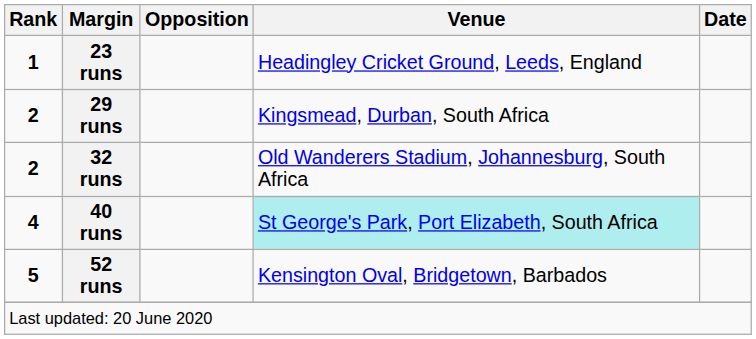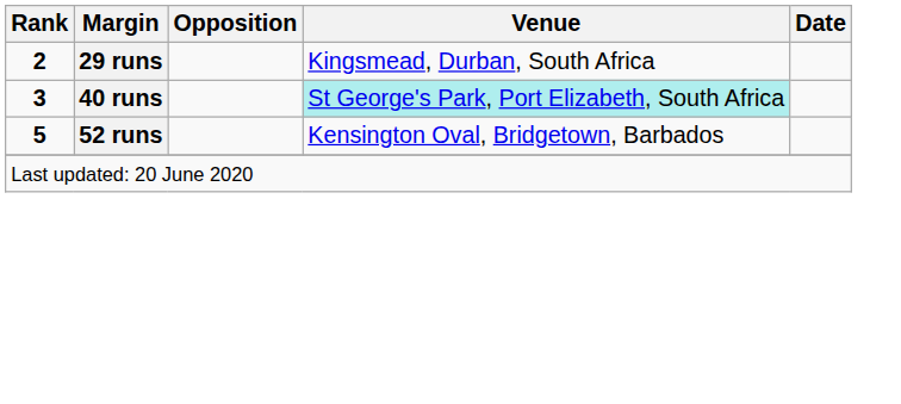- row: 1 | 23 runs | Headingley Cricket Ground, Leeds, England
- row: 2 | 32 runs | Old Wanderers Stadium, Johannesburg, South Africa
40 runs | Rank: 4 -> 3
